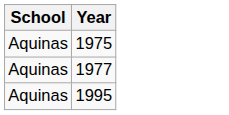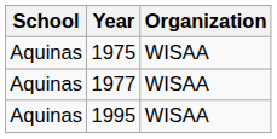+ column: Organization | WISAA | WISAA | WISAA
